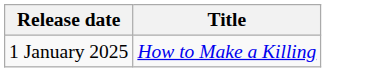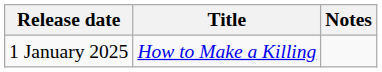+ column: Notes
